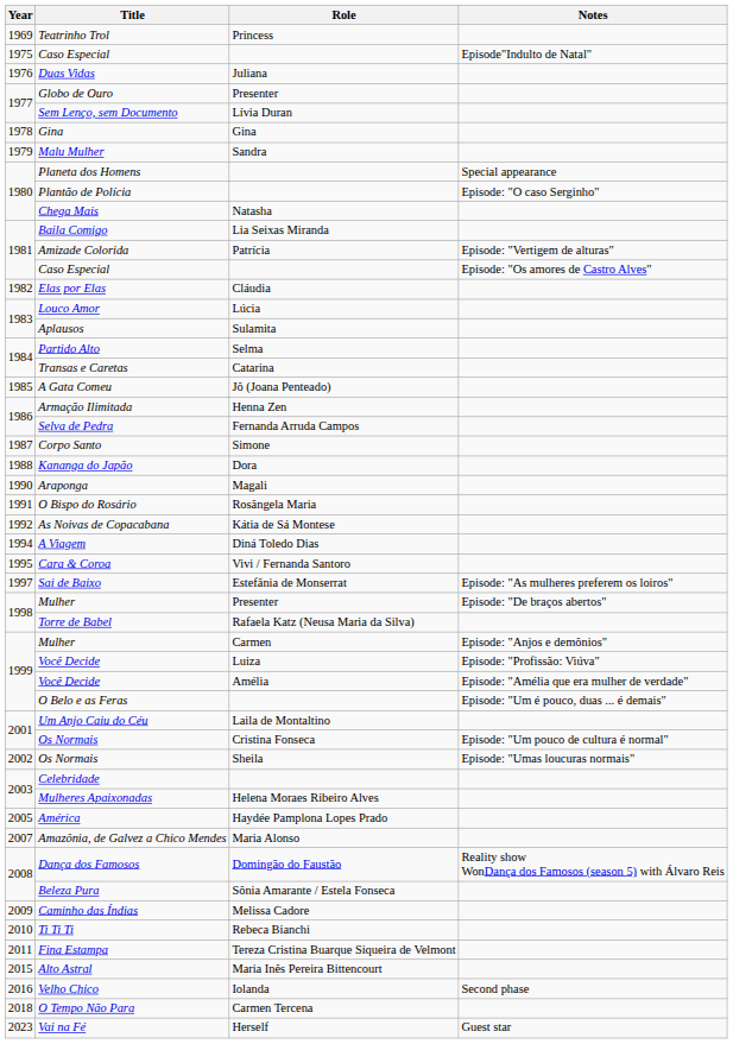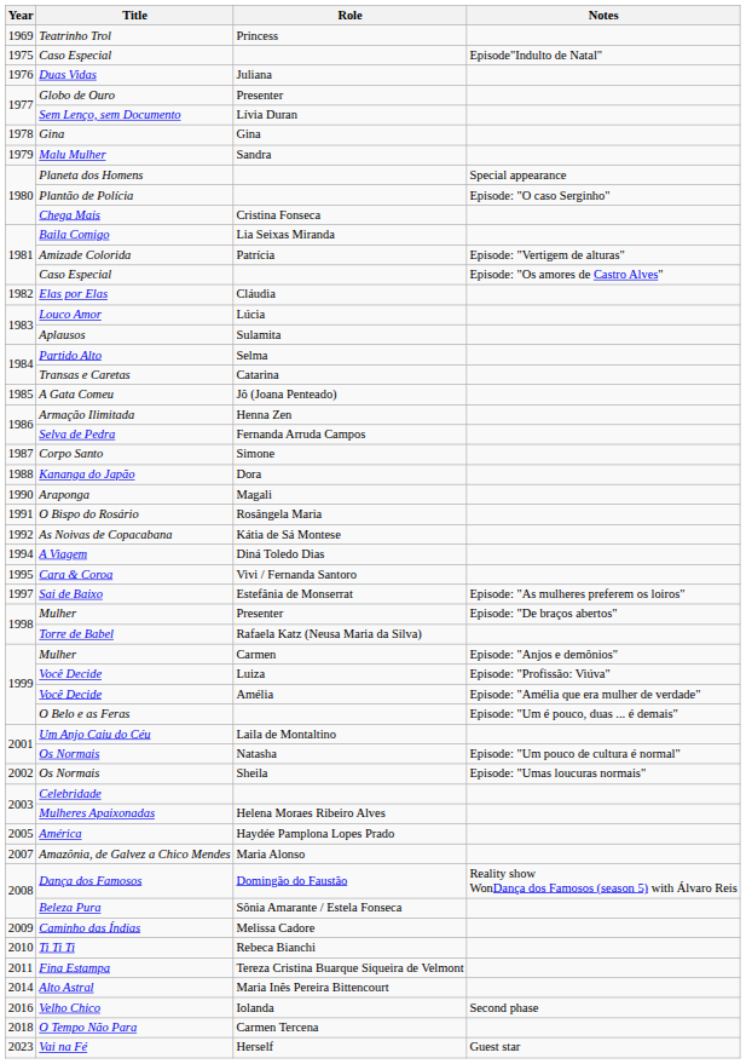Chega Mais | Role: Natasha -> Cristina Fonseca
Os Normais / Episode: "Um pouco de cultura é normal" | Role: Cristina Fonseca -> Natasha
Alto Astral | Year: 2015 -> 2014
